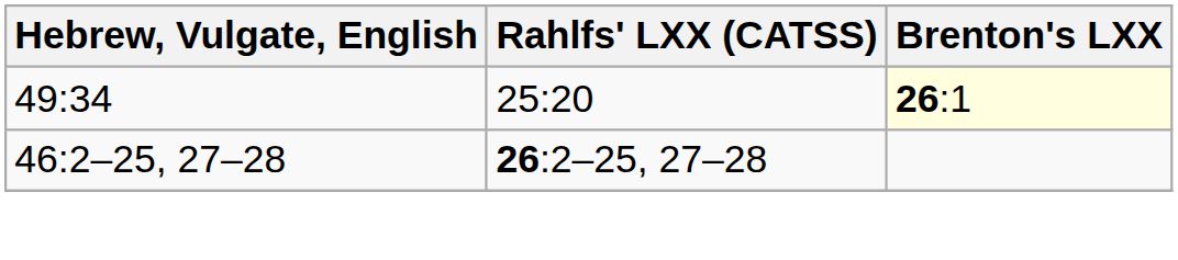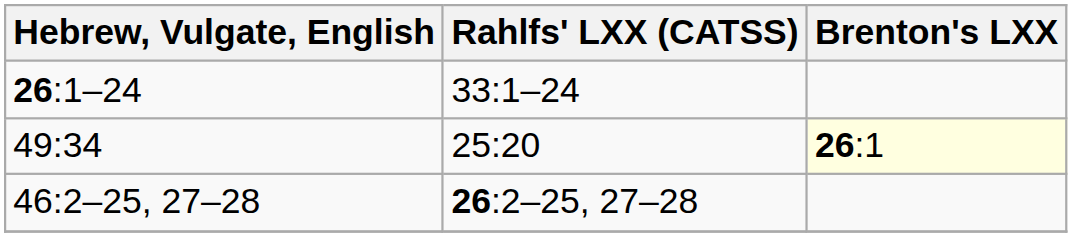+ row: 26:1–24 | 33:1–24
